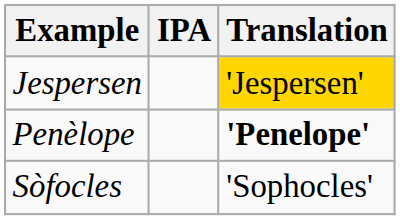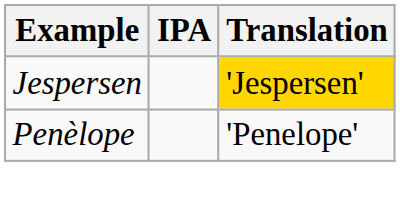Penèlope | Translation: bold -> normal
- row: Sòfocles | 'Sophocles'
